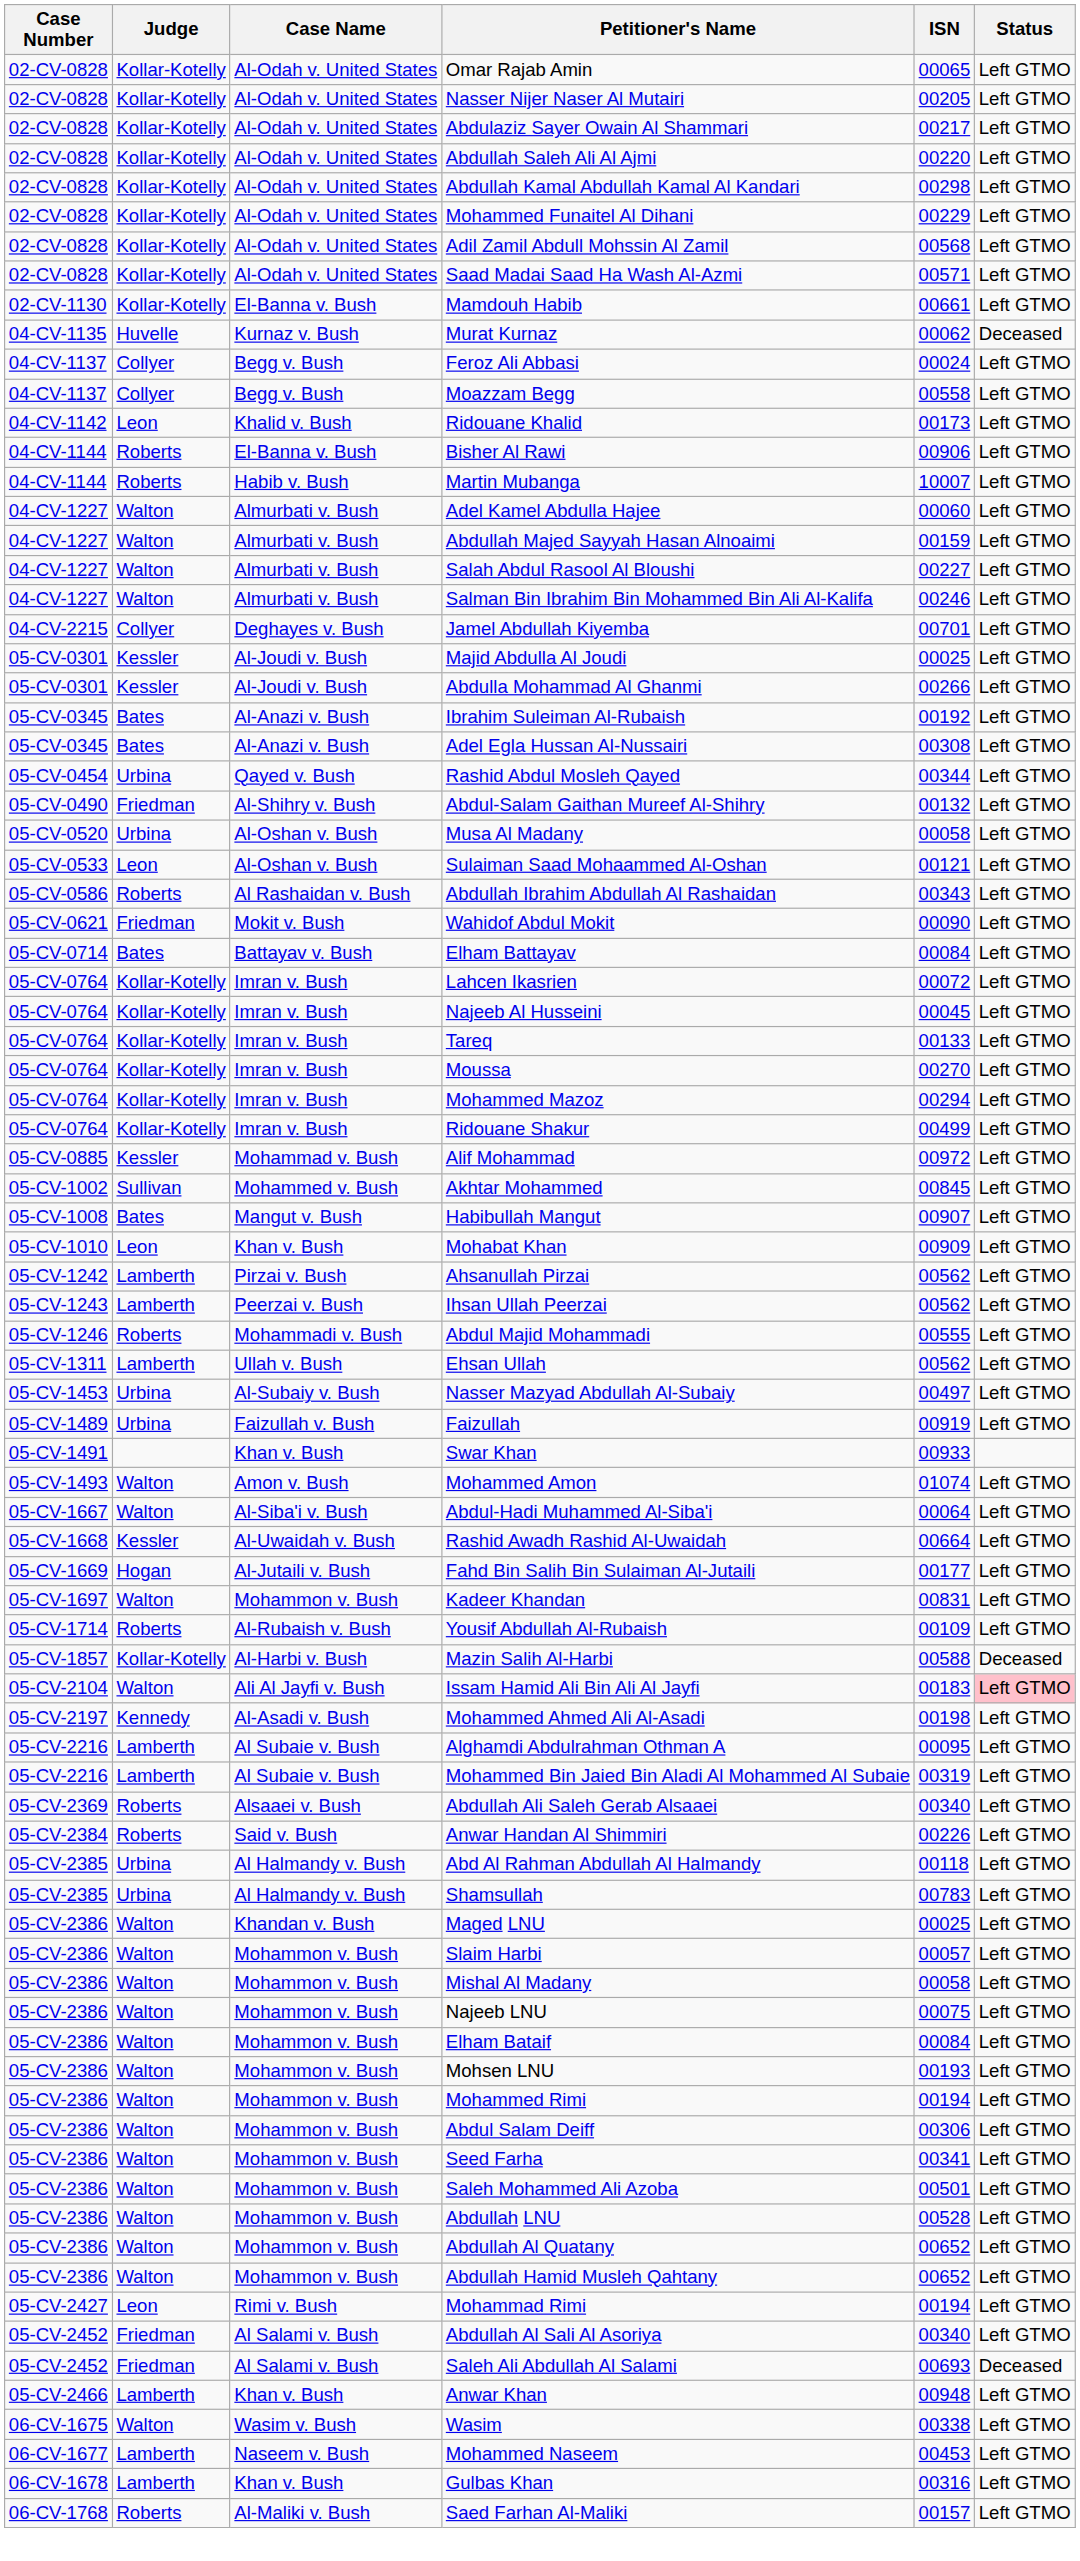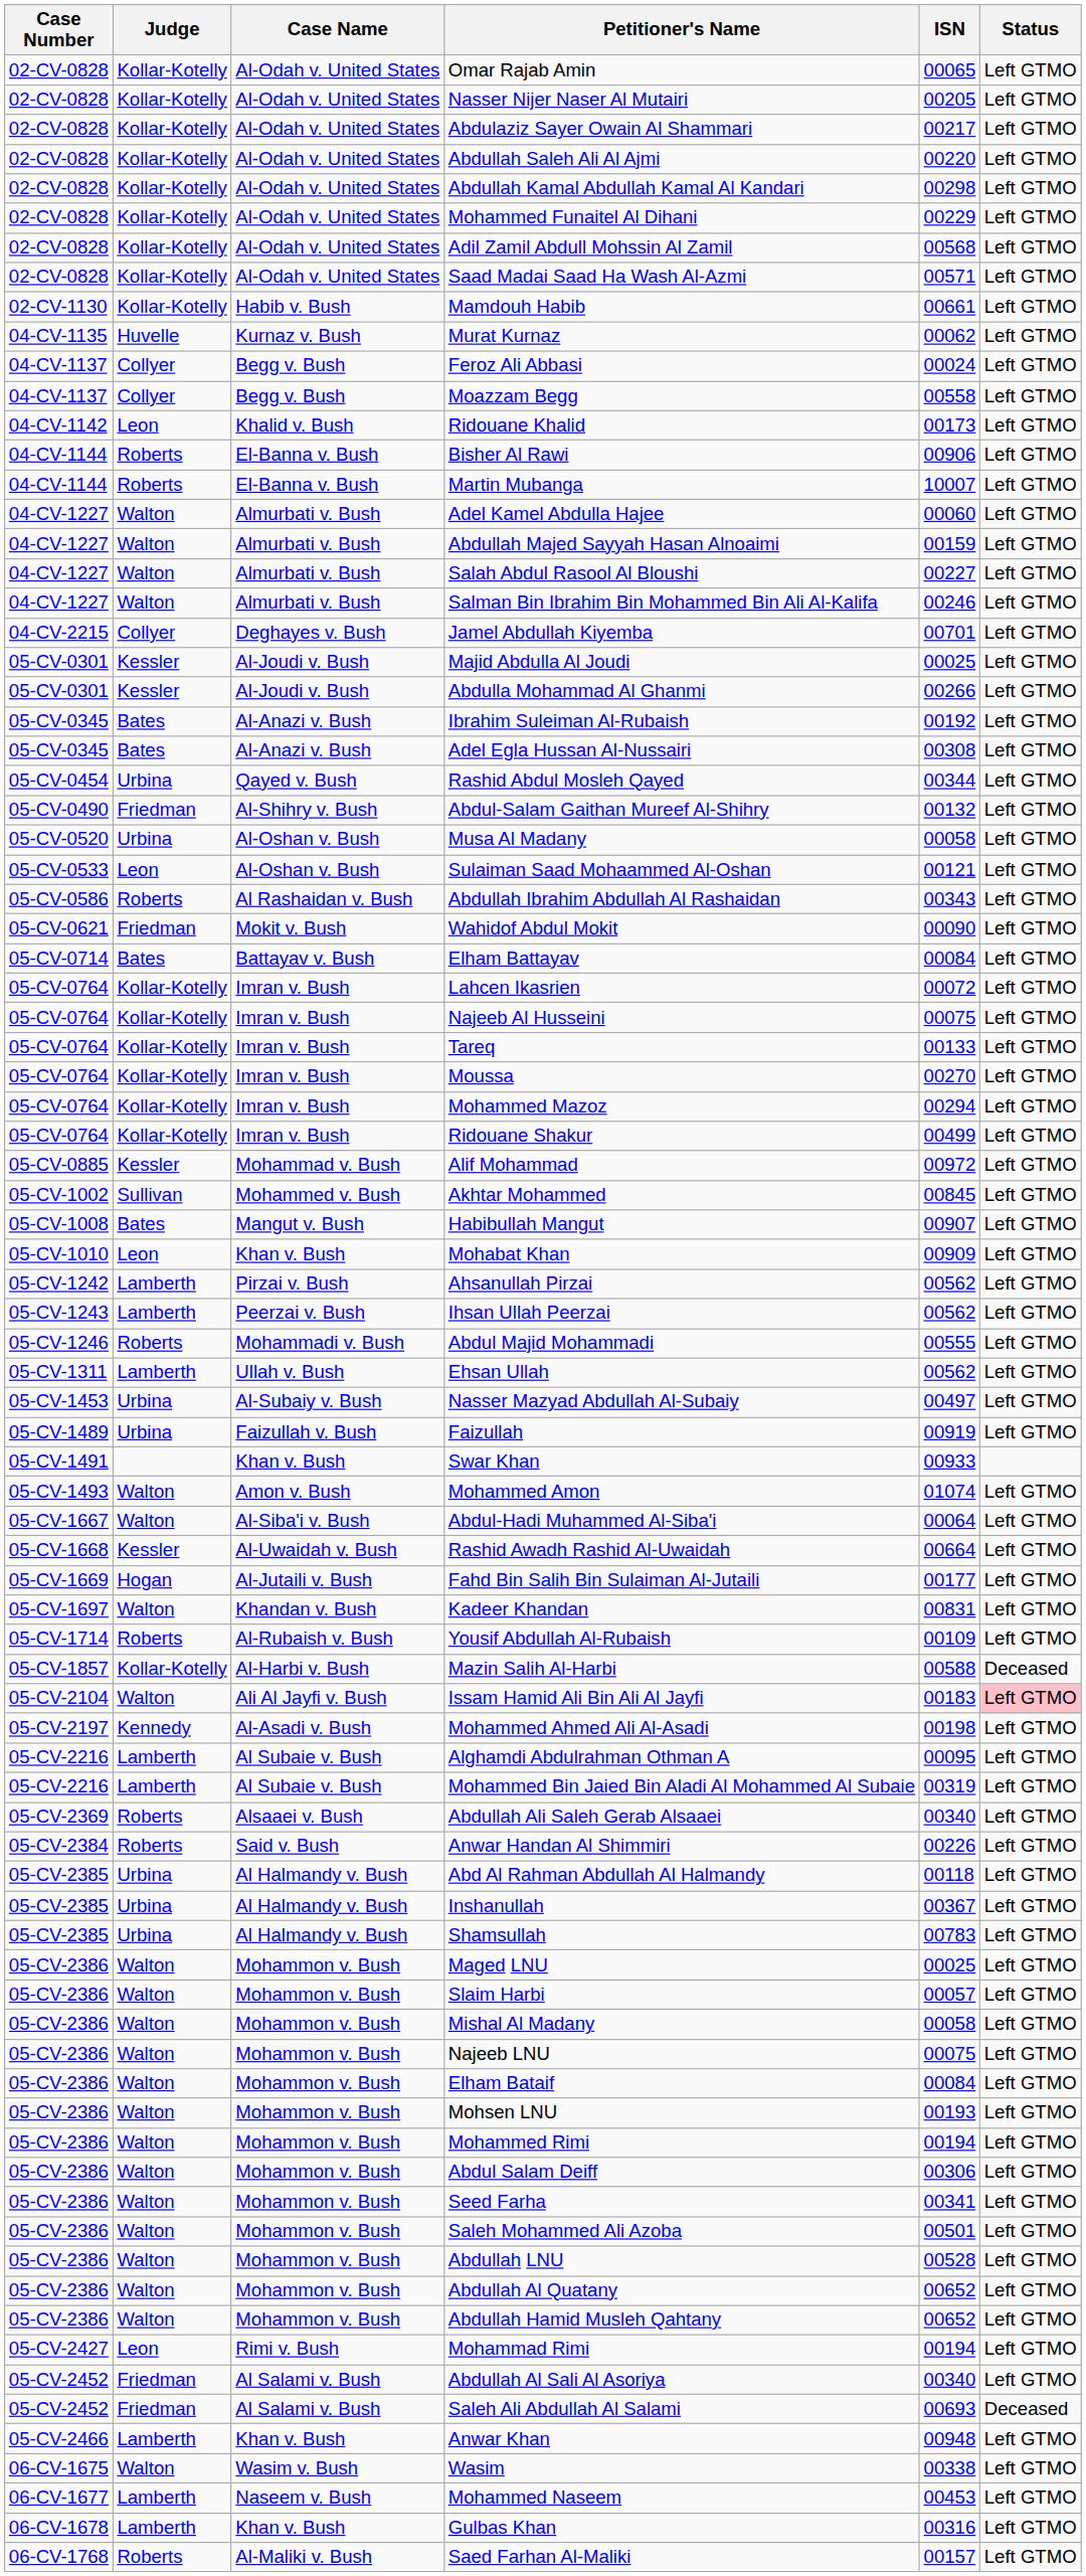Mamdouh Habib | Case Name: El-Banna v. Bush -> Habib v. Bush
Murat Kurnaz | Status: Deceased -> Left GTMO
Martin Mubanga | Case Name: Habib v. Bush -> El-Banna v. Bush
Najeeb Al Husseini | ISN: 00045 -> 00075
Kadeer Khandan | Case Name: Mohammon v. Bush -> Khandan v. Bush
+ row: 05-CV-2385 | Urbina | Al Halmandy v. Bush | Inshanullah | 00367 | Left GTMO
Maged LNU | Case Name: Khandan v. Bush -> Mohammon v. Bush
